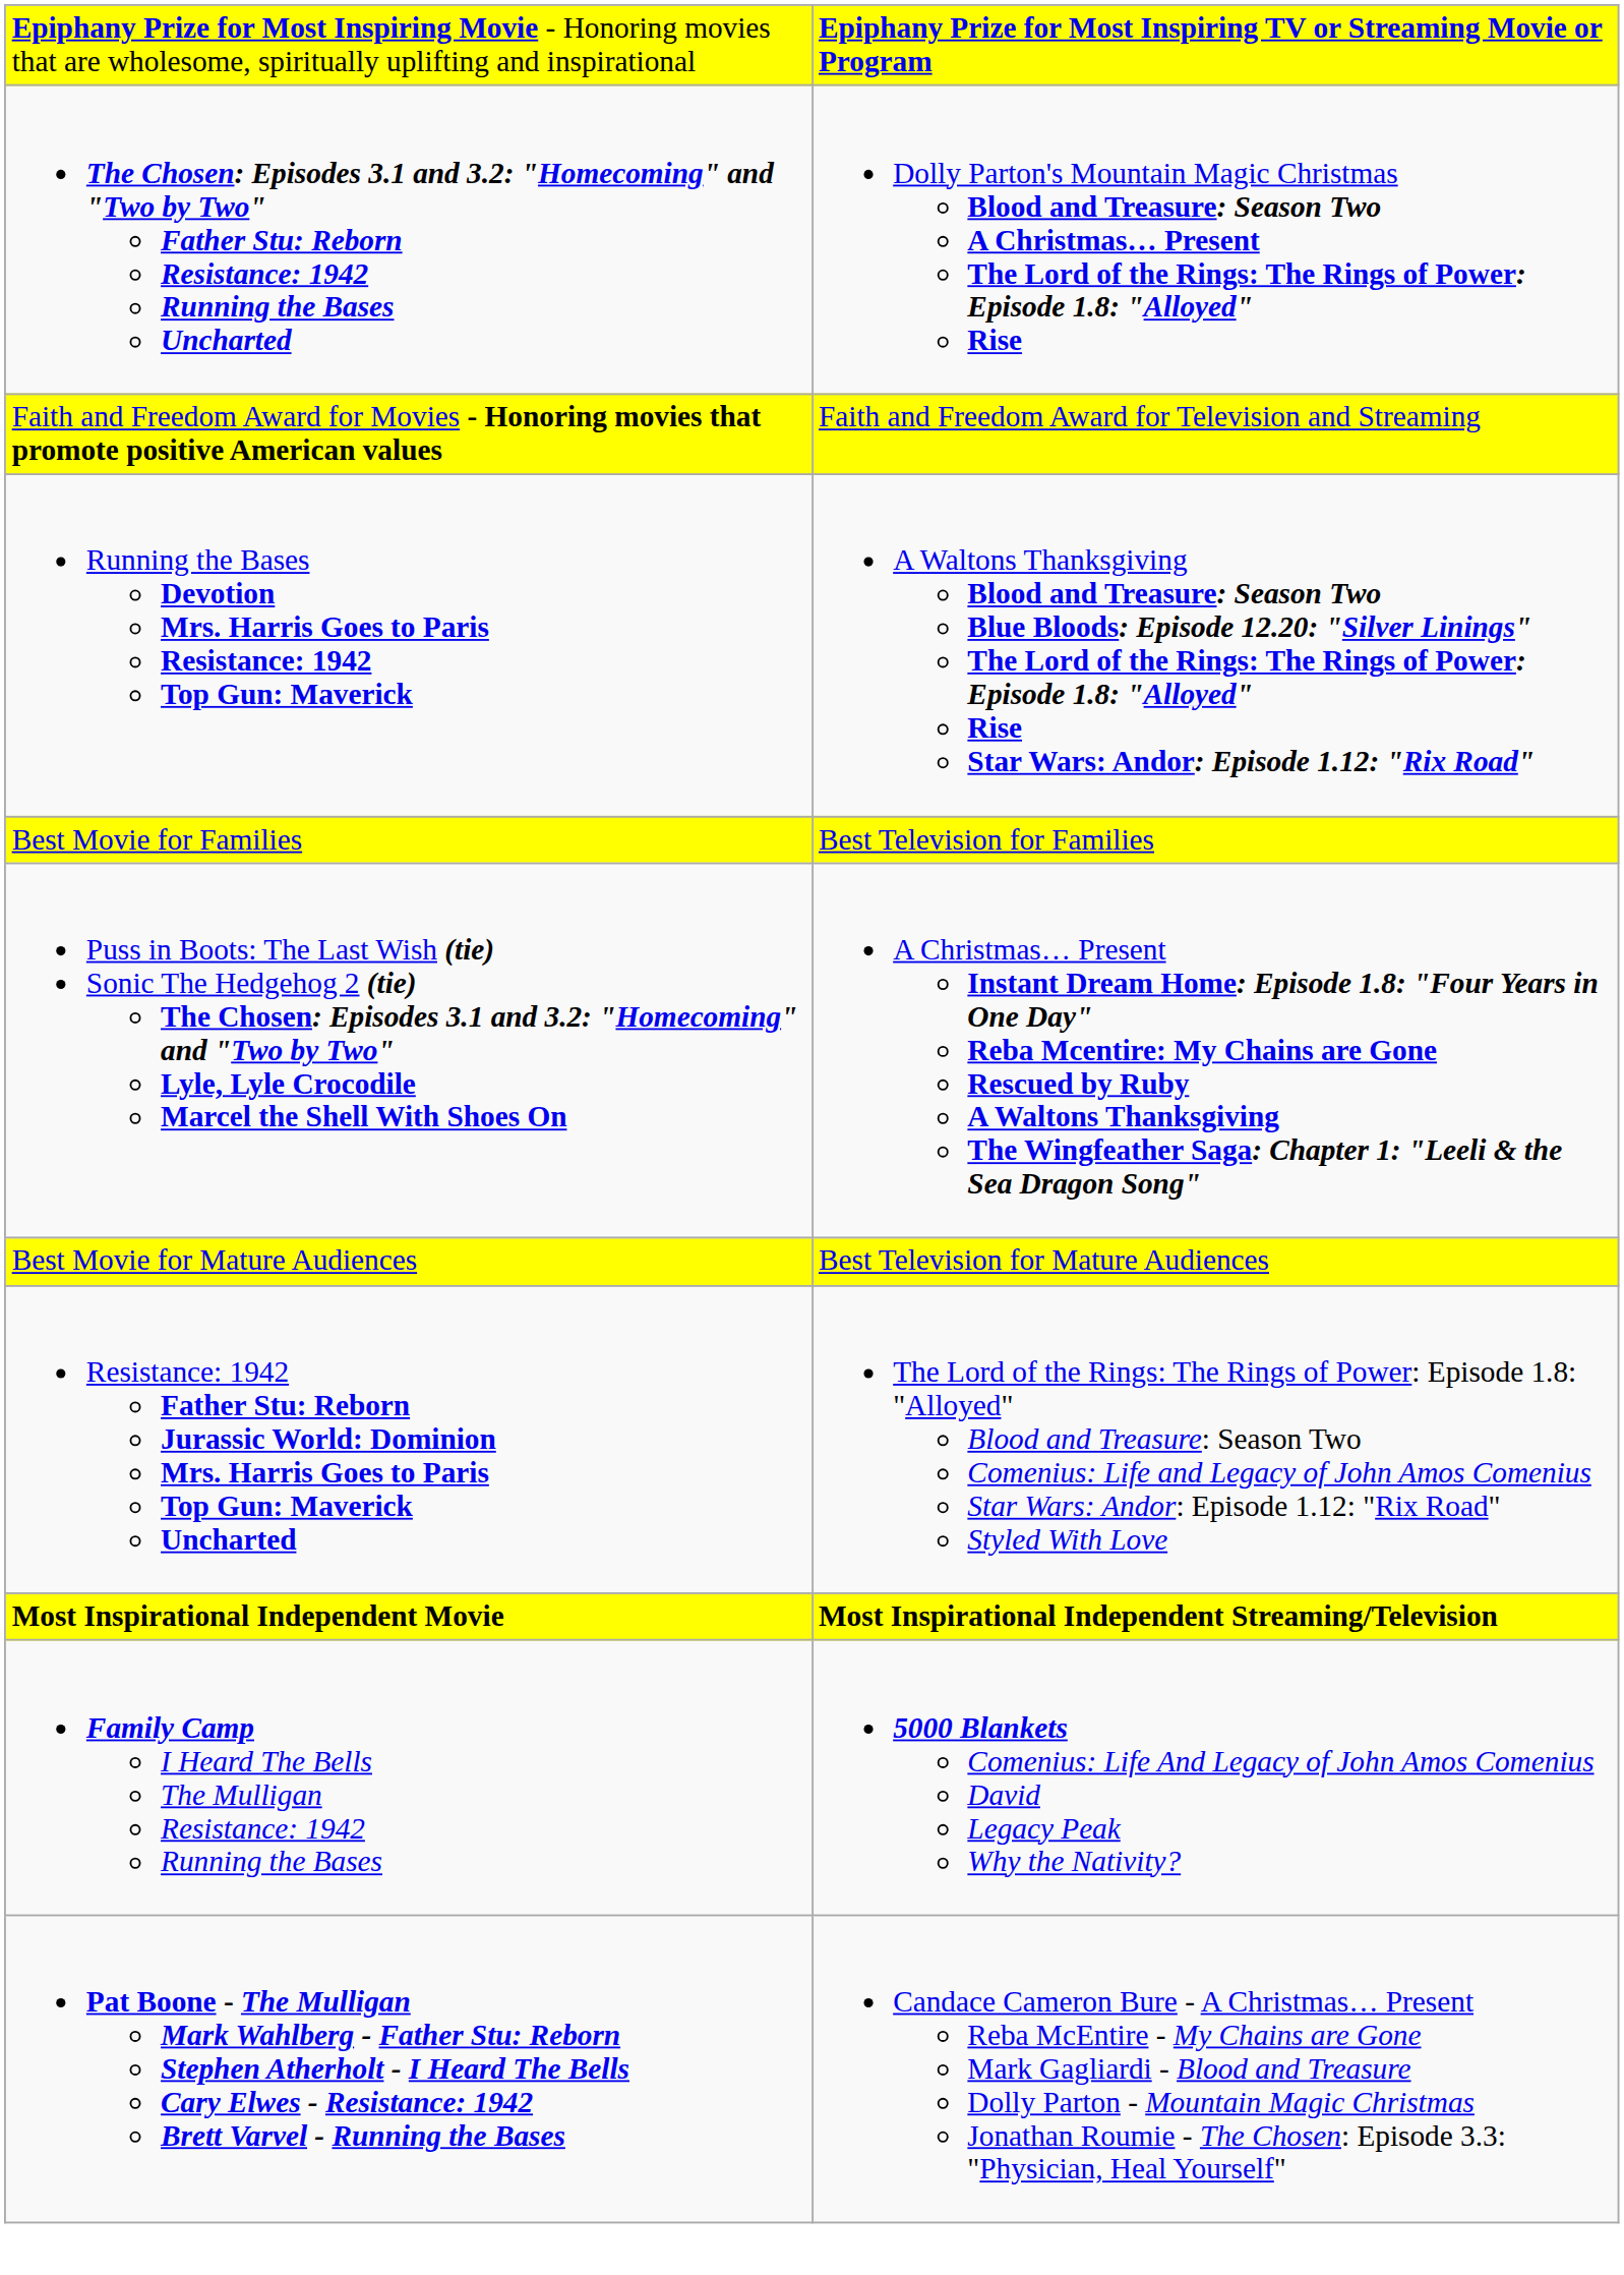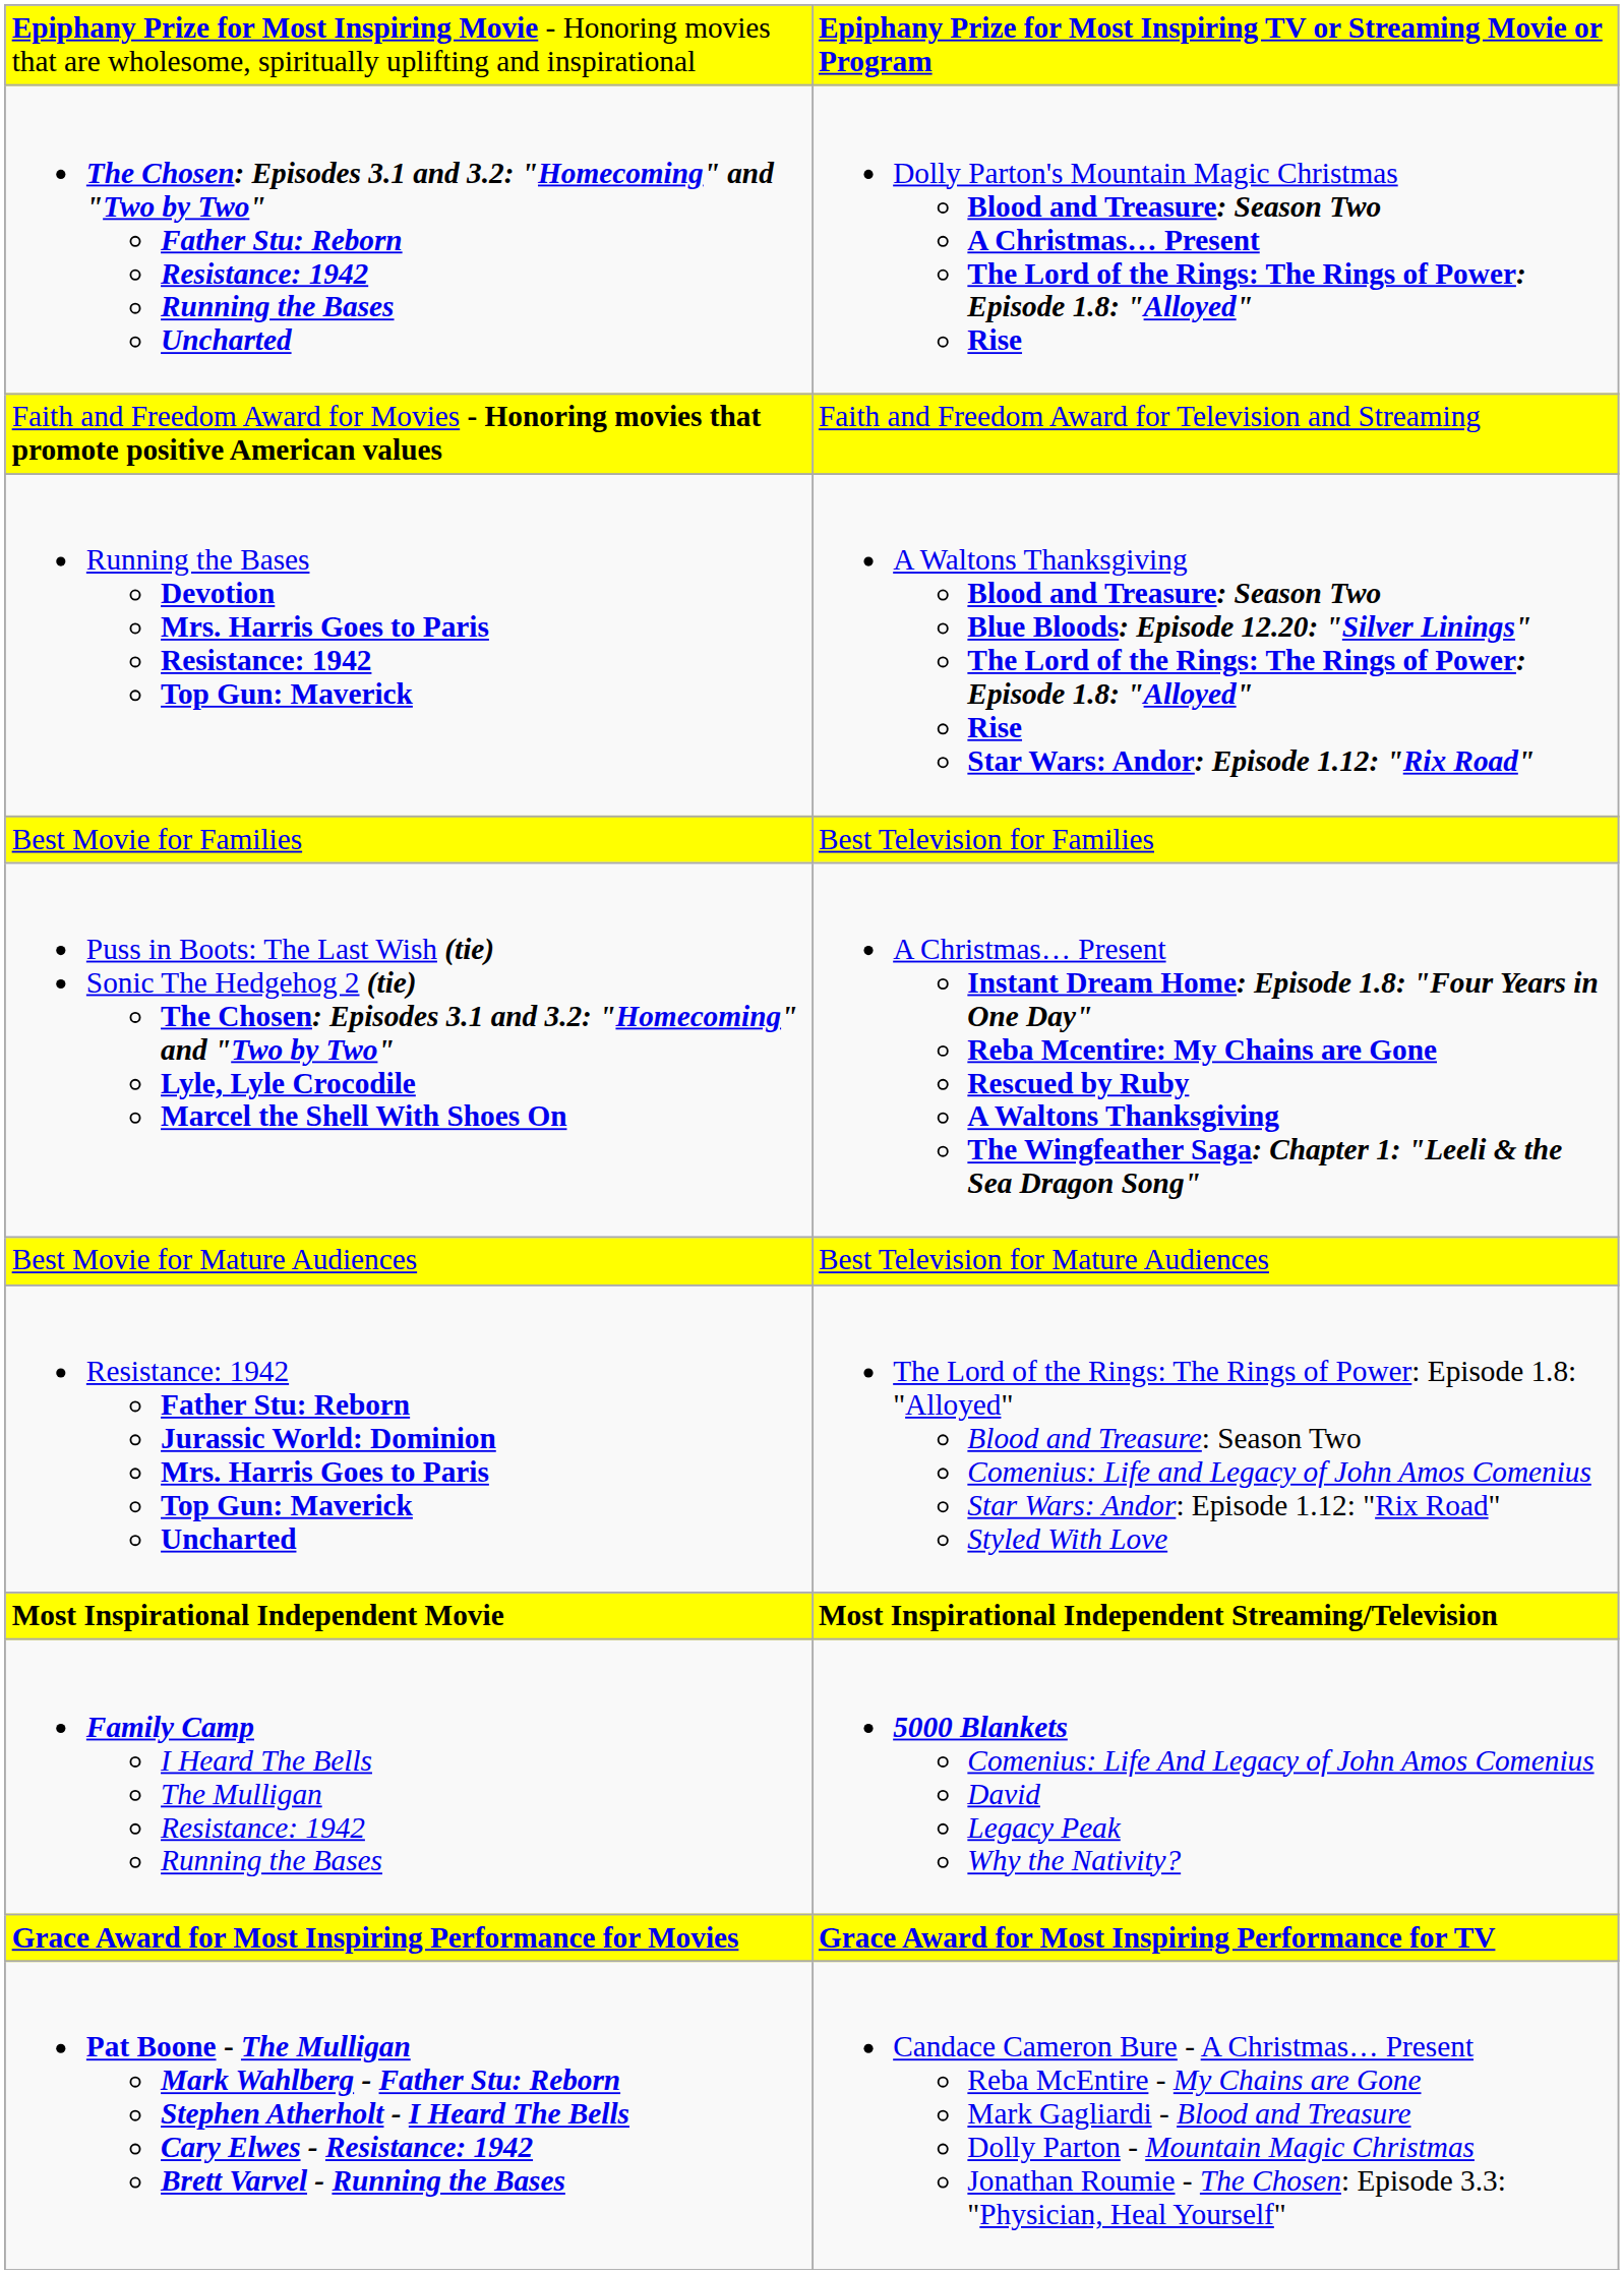+ row: Grace Award for Most Inspiring Performance for Movies | Grace Award for Most Inspiring Performance for TV
